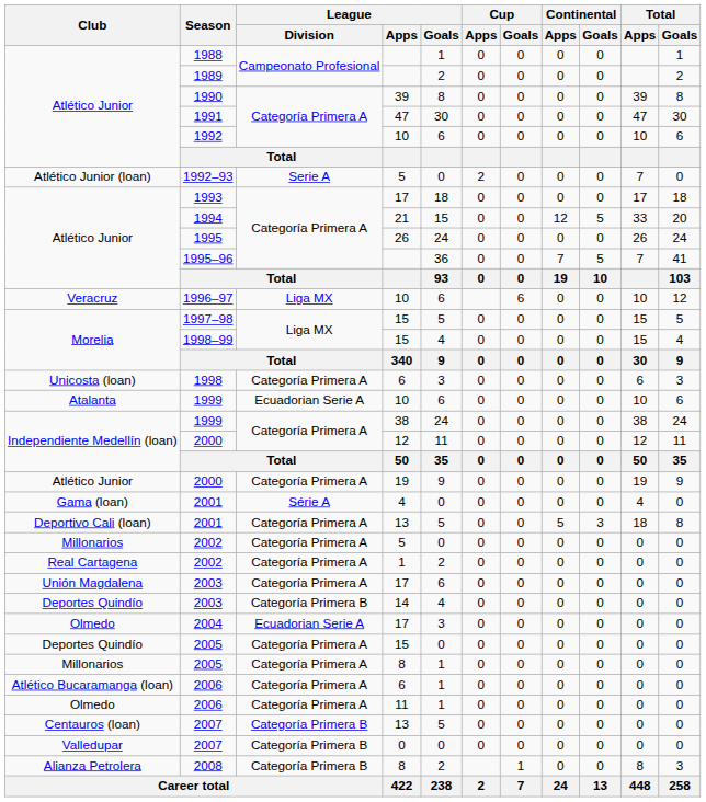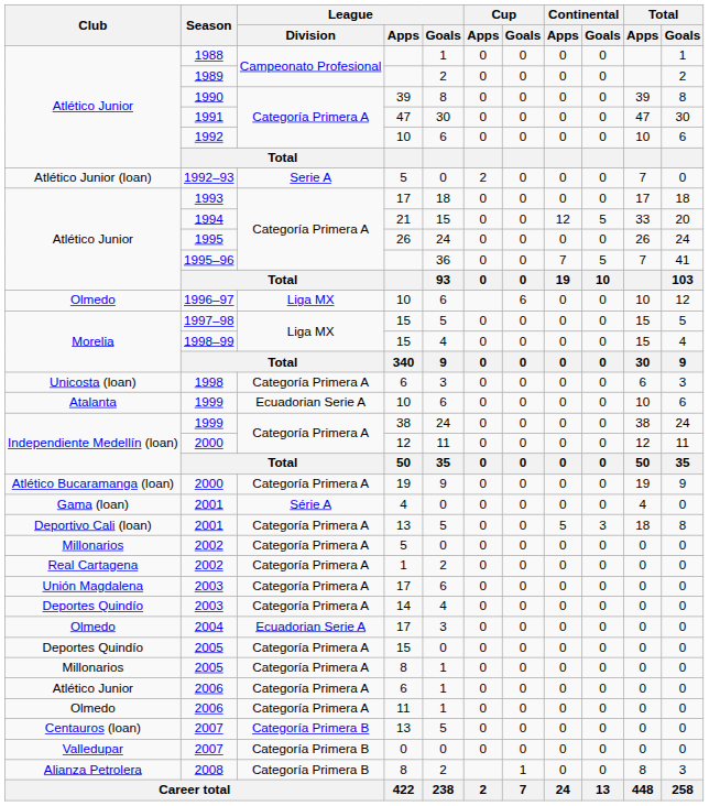1996–97 | Club: Veracruz -> Olmedo
2000 / 19 | Club: Atlético Junior -> Atlético Bucaramanga (loan)
2003 / 14 | League / Division: Categoría Primera B -> Categoría Primera A
2006 / 6 | Club: Atlético Bucaramanga (loan) -> Atlético Junior
